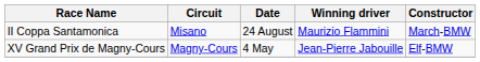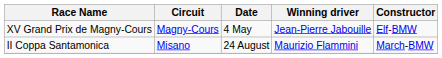rows swapped: XV Grand Prix de Magny-Cours <-> II Coppa Santamonica
